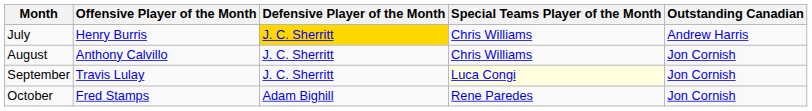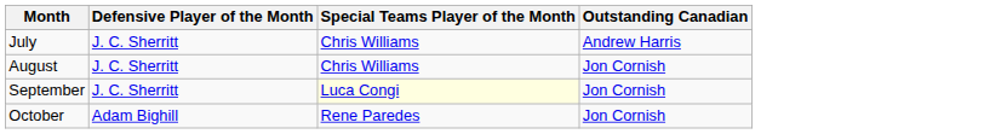- column: Offensive Player of the Month | Henry Burris | Anthony Calvillo | Travis Lulay | Fred Stamps
July | Defensive Player of the Month: gold background -> no background
